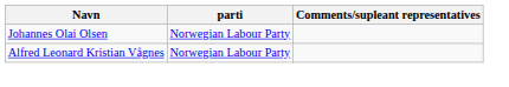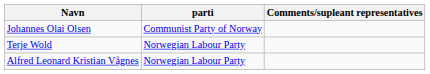Johannes Olai Olsen | parti: Norwegian Labour Party -> Communist Party of Norway
+ row: Terje Wold | Norwegian Labour Party
